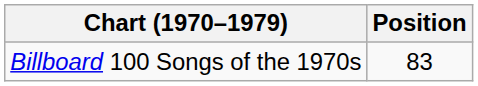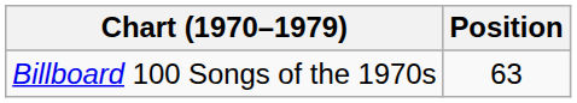Billboard 100 Songs of the 1970s | Position: 83 -> 63
